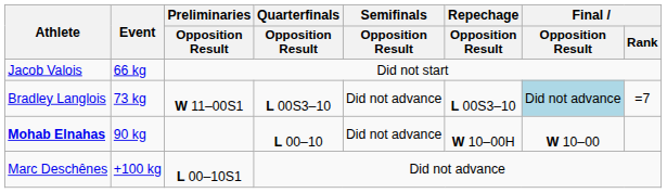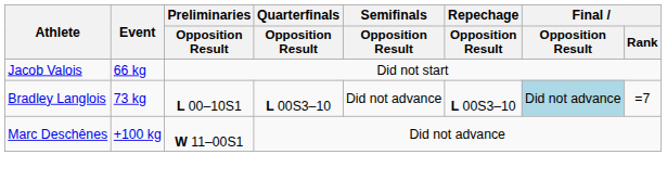Bradley Langlois | Preliminaries / Opposition Result: W 11–00S1 -> L 00–10S1
- row: Mohab Elnahas | 90 kg | L 00–10 | Did not advance | W 10–00H | W 10–00
Marc Deschênes | Preliminaries / Opposition Result: L 00–10S1 -> W 11–00S1
